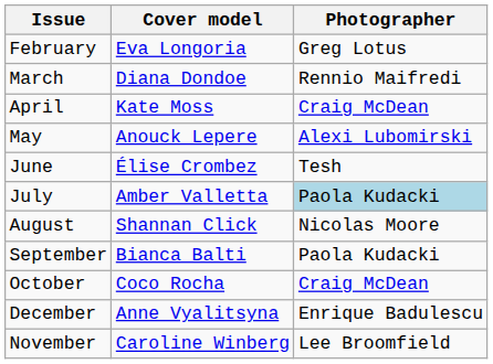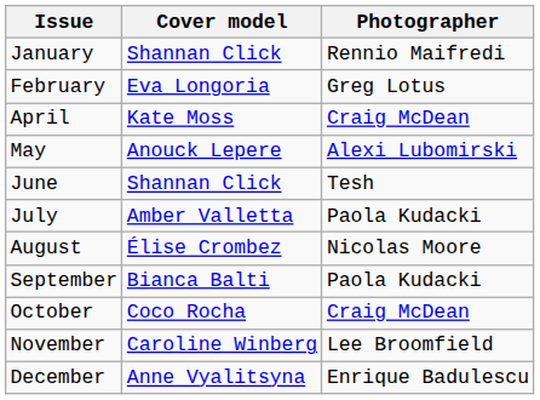+ row: January | Shannan Click | Rennio Maifredi
- row: March | Diana Dondoe | Rennio Maifredi
June | Cover model: Élise Crombez -> Shannan Click
July | Photographer: lightblue background -> no background
August | Cover model: Shannan Click -> Élise Crombez
rows swapped: November <-> December
